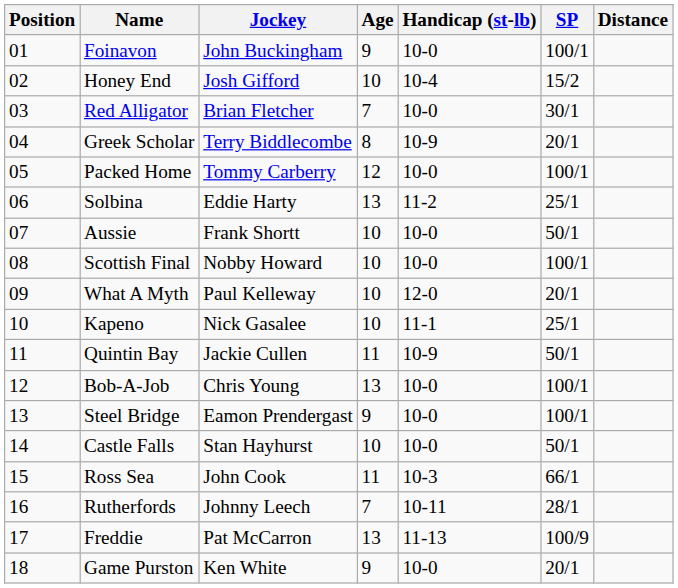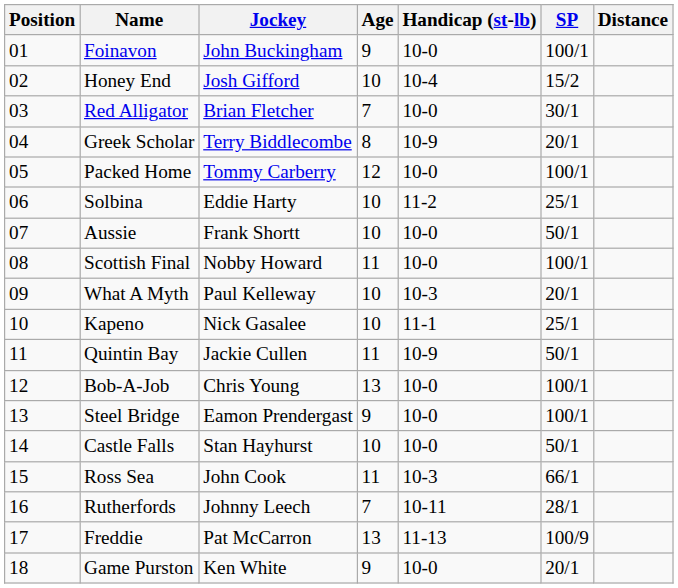Solbina | Age: 13 -> 10
Scottish Final | Age: 10 -> 11
What A Myth | Handicap (st-lb): 12-0 -> 10-3
